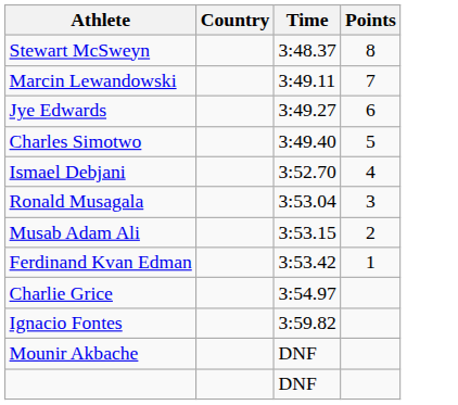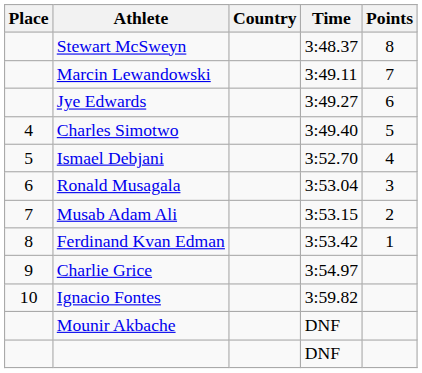+ column: Place | 4 | 5 | 6 | 7 | 8 | 9 | 10
